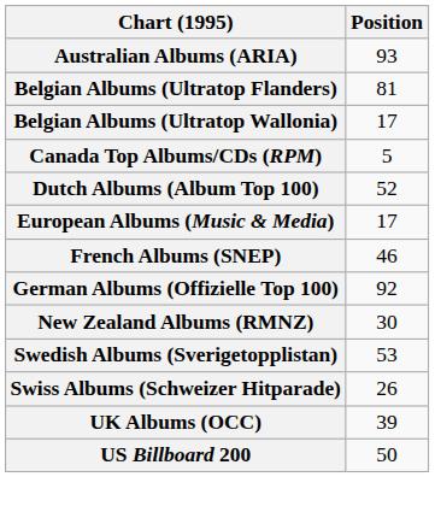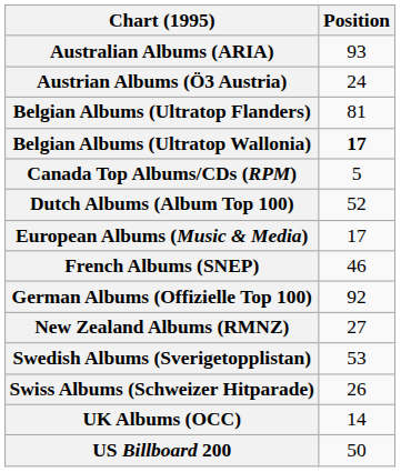+ row: Austrian Albums (Ö3 Austria) | 24
Belgian Albums (Ultratop Wallonia) | Position: normal -> bold
New Zealand Albums (RMNZ) | Position: 30 -> 27
UK Albums (OCC) | Position: 39 -> 14
